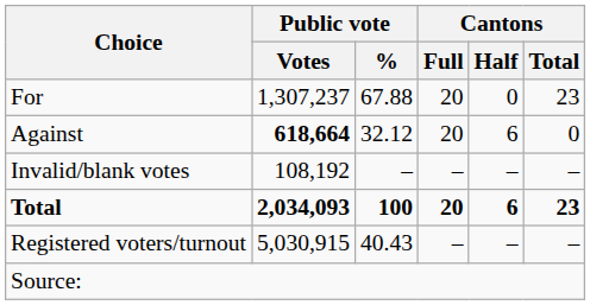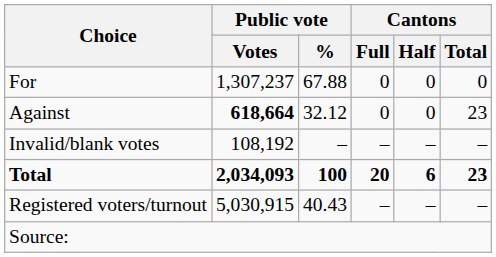For | Cantons / Full: 20 -> 0
For | Cantons / Total: 23 -> 0
Against | Cantons / Full: 20 -> 0
Against | Cantons / Half: 6 -> 0
Against | Cantons / Total: 0 -> 23
